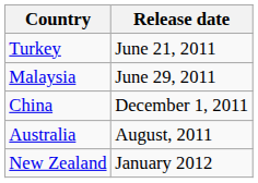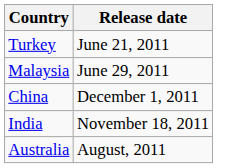+ row: India | November 18, 2011
- row: New Zealand | January 2012
